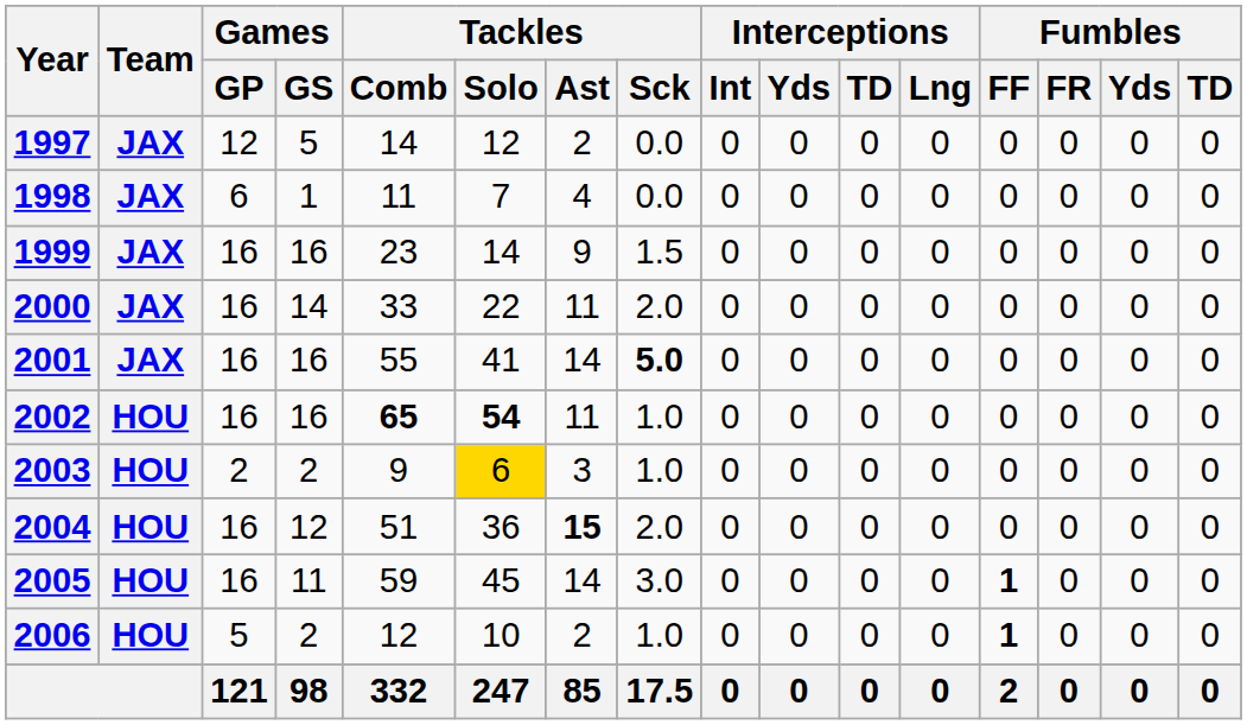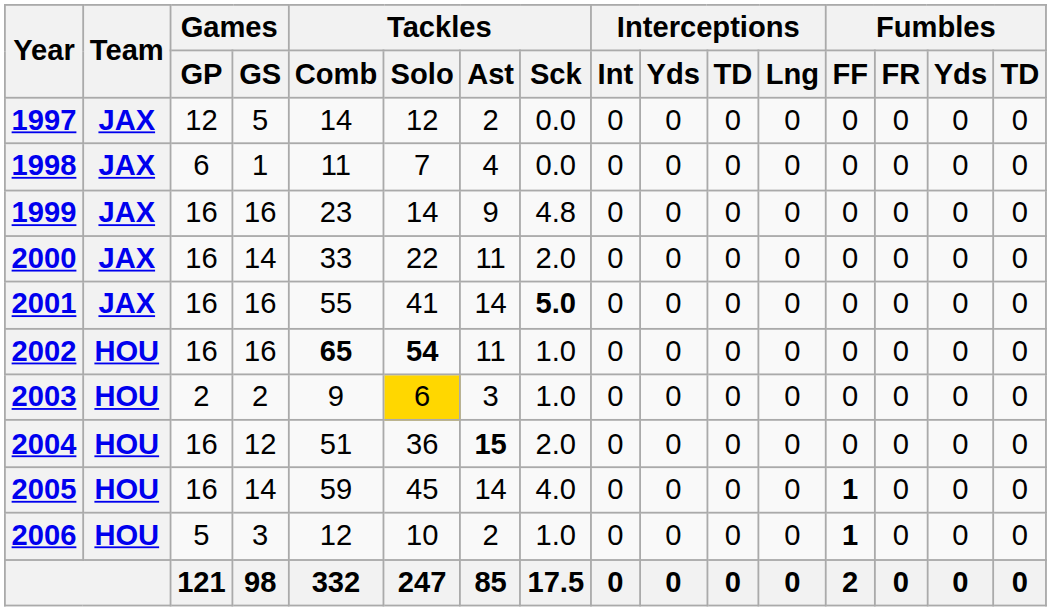1999 | Tackles / Sck: 1.5 -> 4.8
2005 | Games / GS: 11 -> 14
2005 | Tackles / Sck: 3.0 -> 4.0
2006 | Games / GS: 2 -> 3
